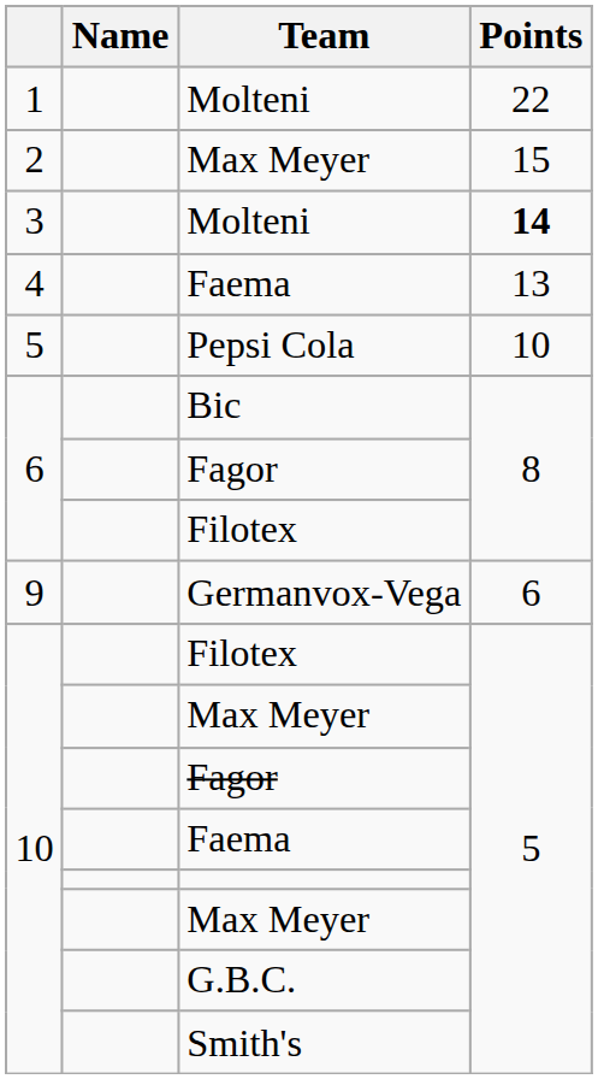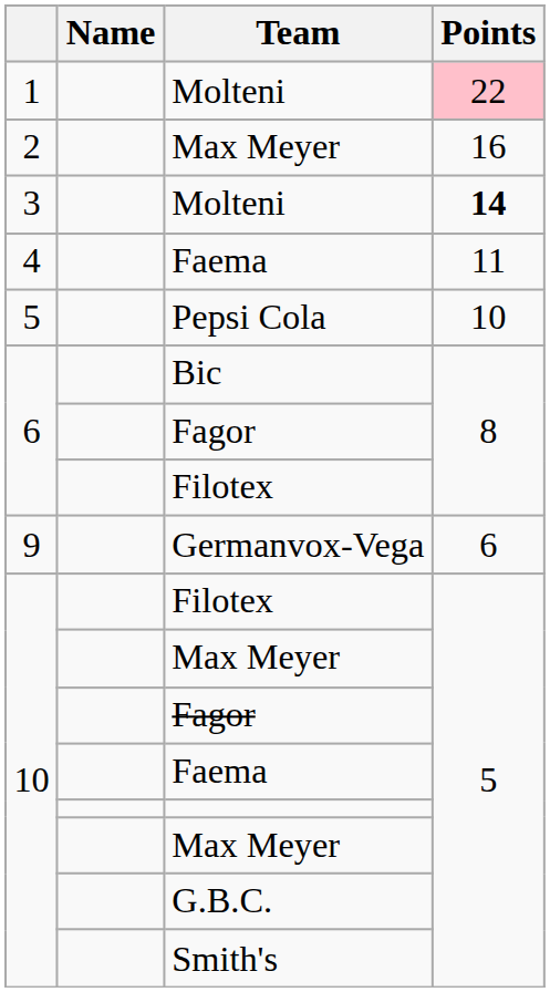1 / Molteni | Points: no background -> pink background
2 / Max Meyer | Points: 15 -> 16
4 / Faema | Points: 13 -> 11
